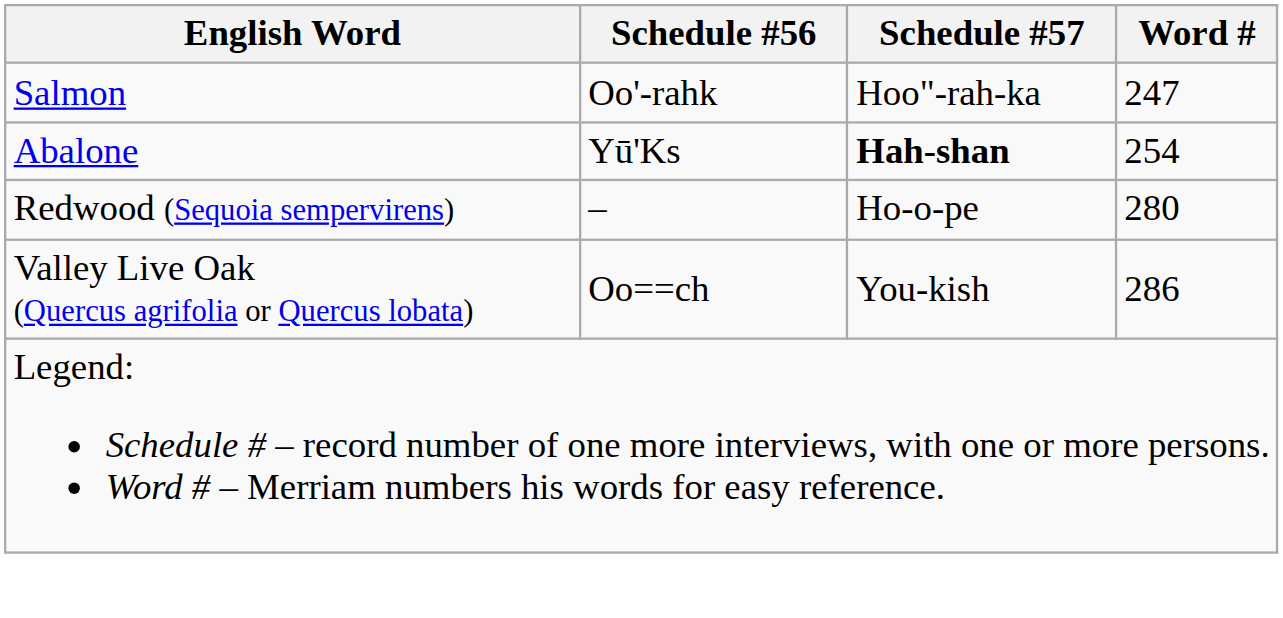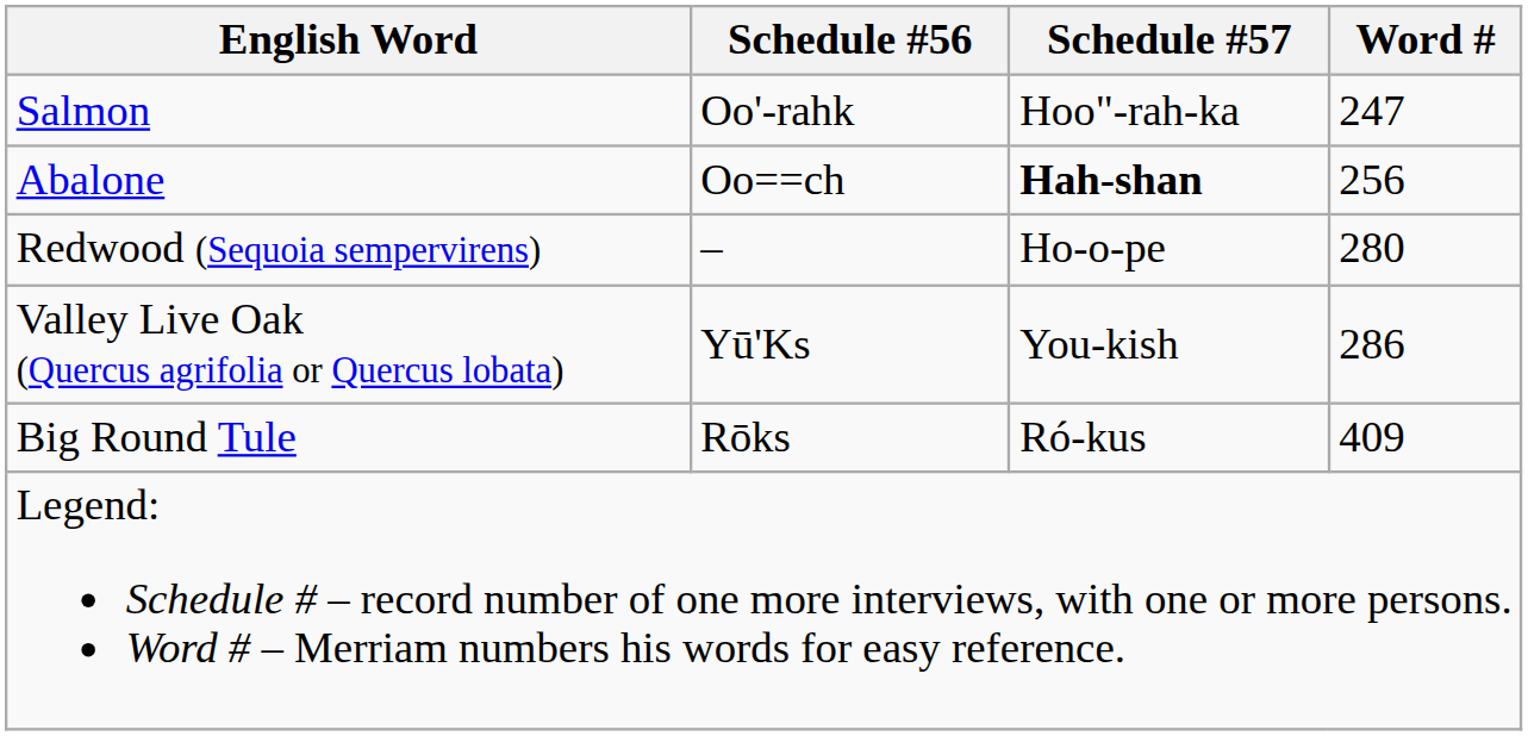Abalone | Schedule #56: Yū'Ks -> Oo==ch
Abalone | Word #: 254 -> 256
Valley Live Oak (Quercus agrifolia or Quercus lobata) | Schedule #56: Oo==ch -> Yū'Ks
+ row: Big Round Tule | Rōks | Ró-kus | 409
